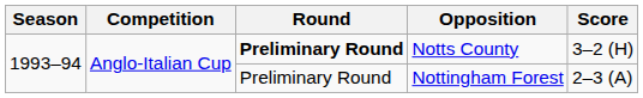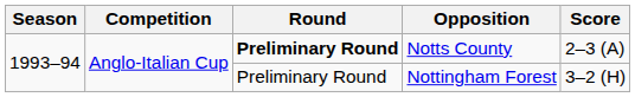Notts County | Score: 3–2 (H) -> 2–3 (A)
Nottingham Forest | Score: 2–3 (A) -> 3–2 (H)
